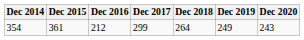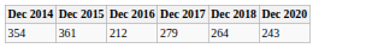- column: Dec 2019 | 249
354 | Dec 2017: 299 -> 279
